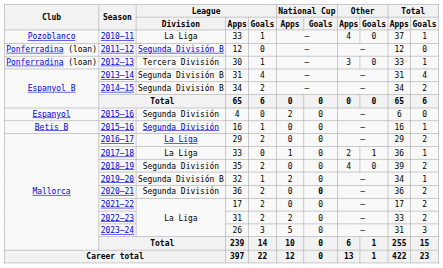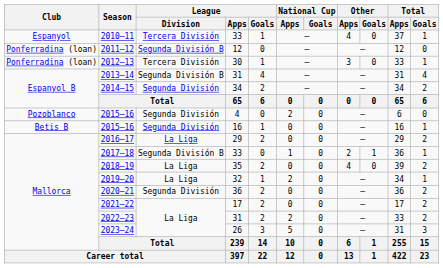2010–11 | Club: Pozoblanco -> Espanyol
2010–11 | League / Division: La Liga -> Tercera División
2014–15 | League / Division: Segunda División B -> Segunda División
2015–16 / 4 | Club: Espanyol -> Pozoblanco
2017–18 | League / Division: La Liga -> Segunda División B
2018–19 | League / Division: Segunda División -> La Liga
2019–20 | League / Division: Segunda División B -> La Liga
2020–21 | National Cup / Goals: bold -> normal
